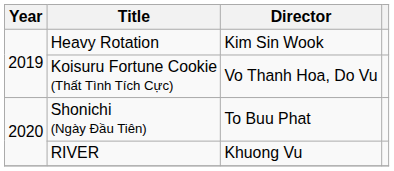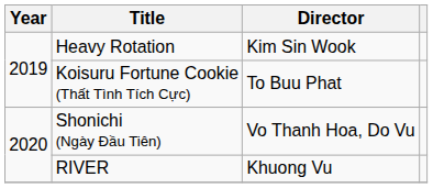Koisuru Fortune Cookie (Thất Tình Tích Cực) | Director: Vo Thanh Hoa, Do Vu -> To Buu Phat
Shonichi (Ngày Đầu Tiên) | Director: To Buu Phat -> Vo Thanh Hoa, Do Vu
